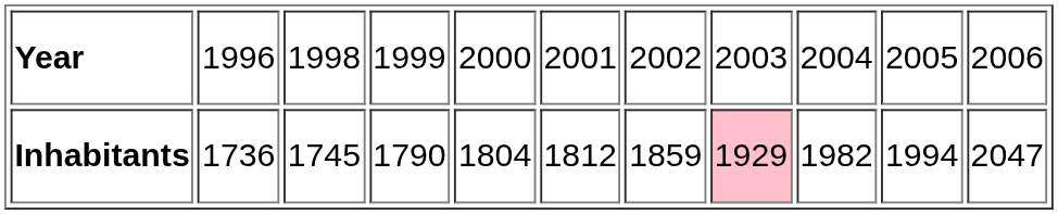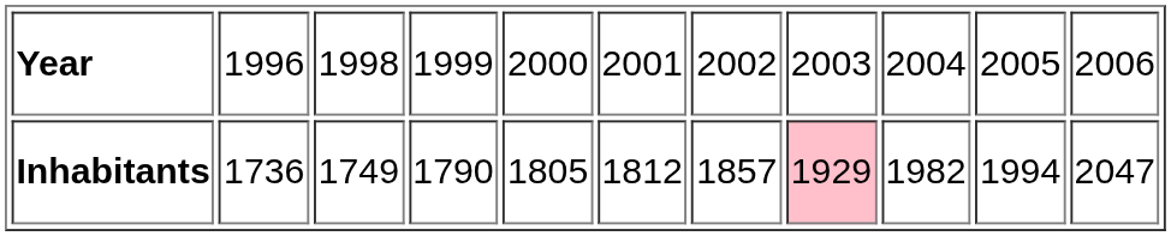Inhabitants | column 3: 1745 -> 1749
Inhabitants | column 5: 1804 -> 1805
Inhabitants | column 7: 1859 -> 1857
